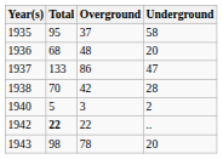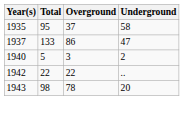- row: 1936 | 68 | 48 | 20
- row: 1938 | 70 | 42 | 28
1942 | Total: bold -> normal
